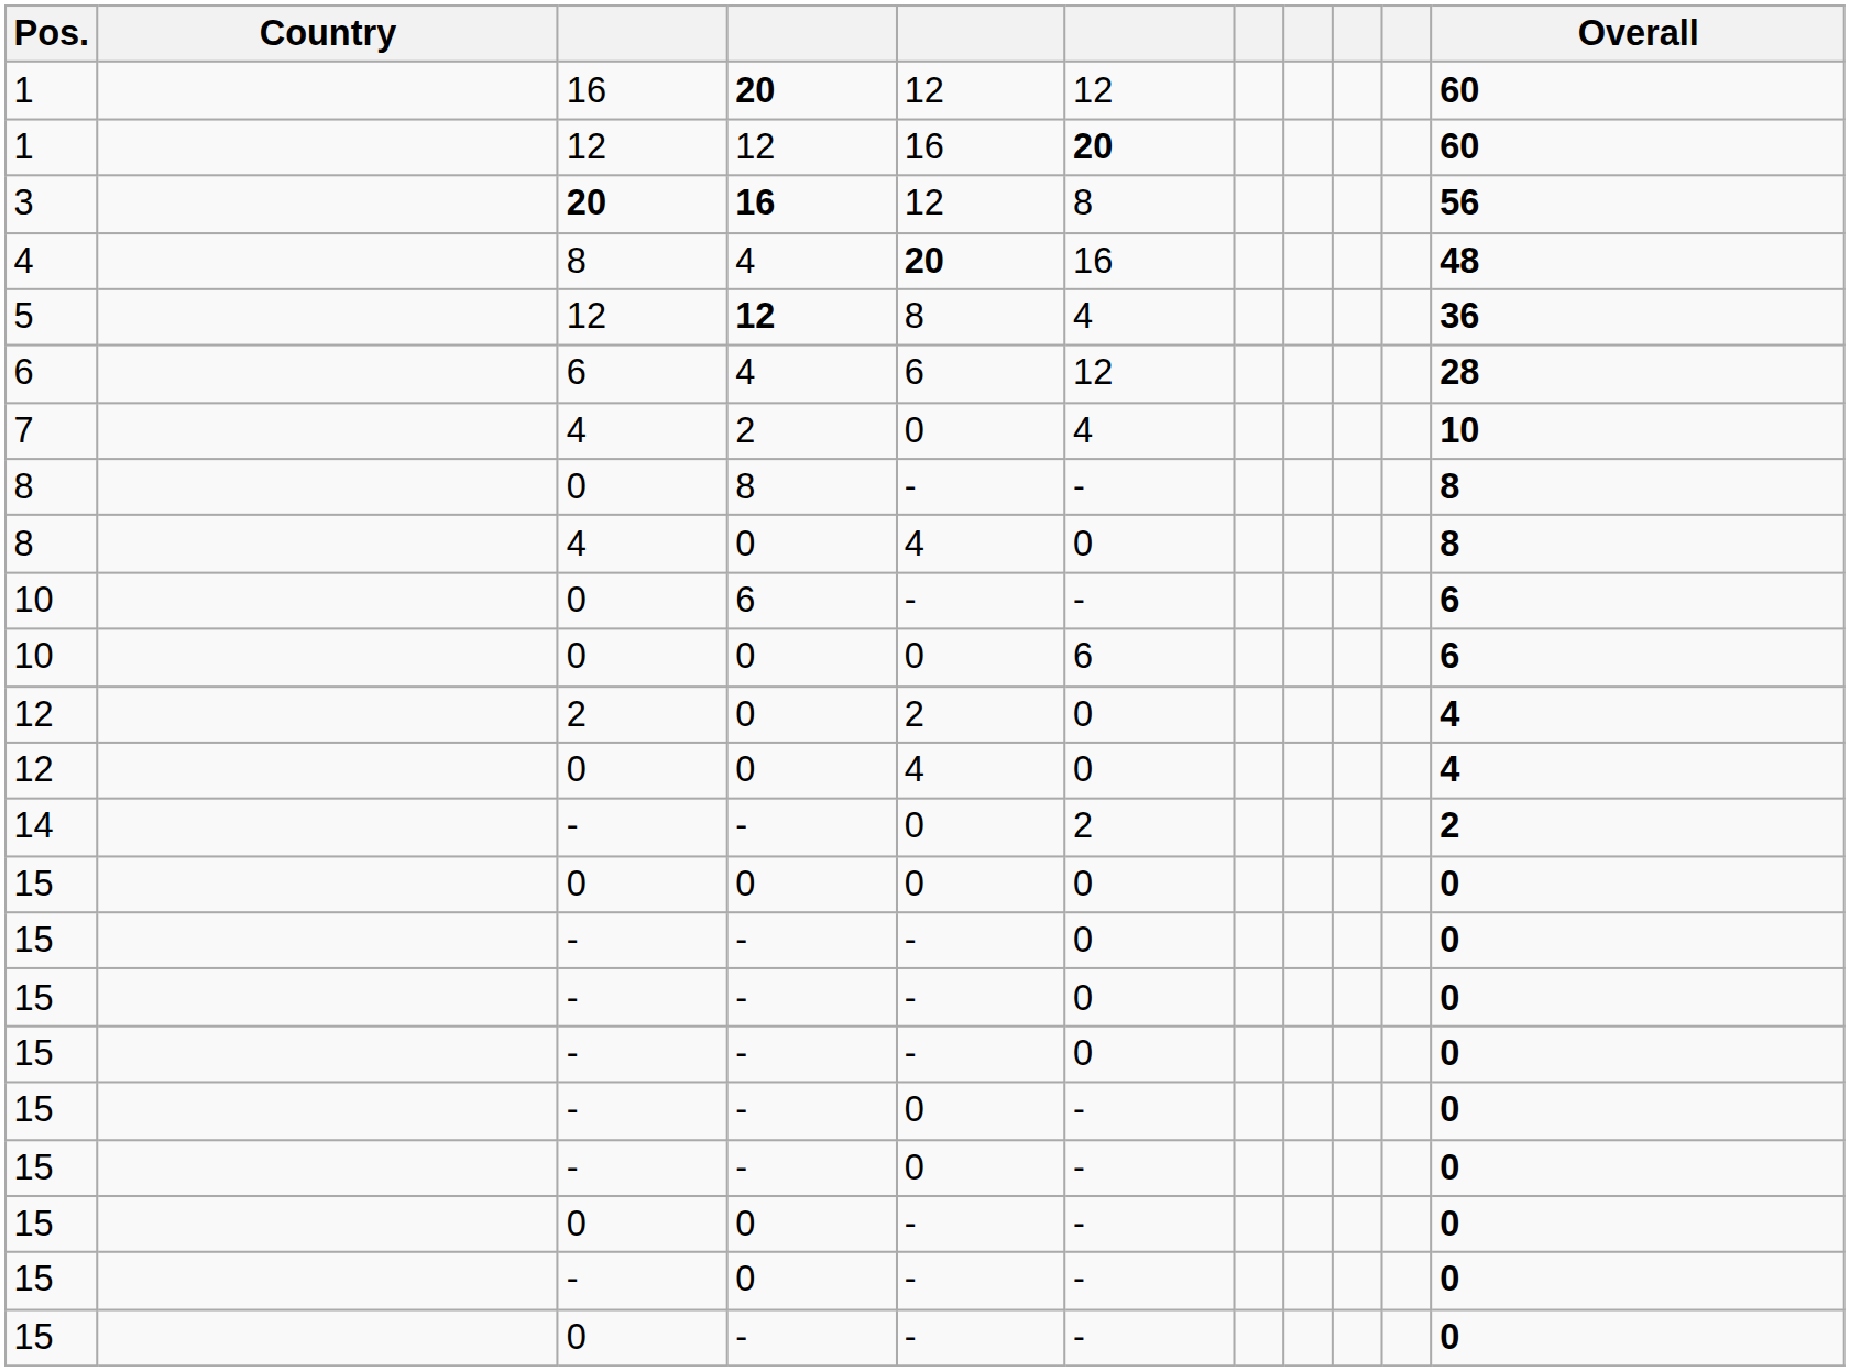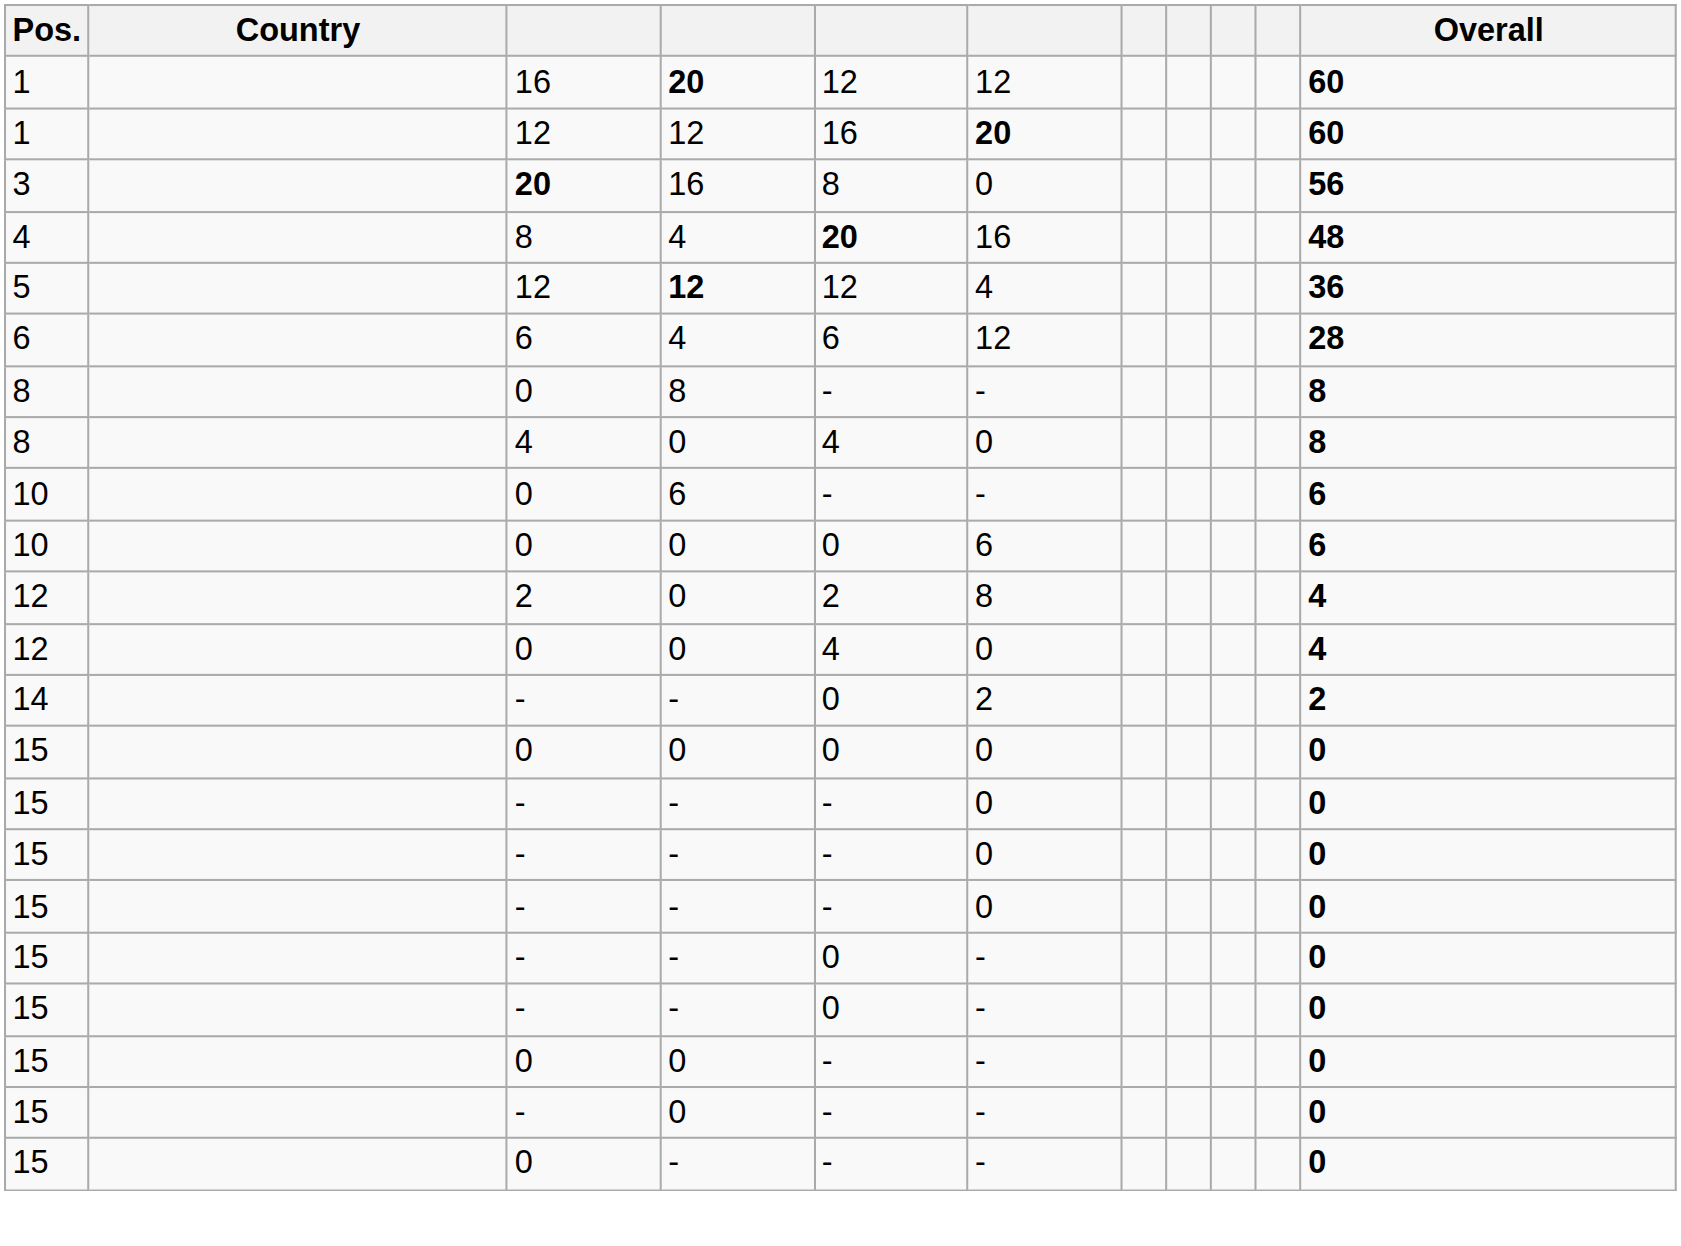3 | column 4: bold -> normal
3 | column 5: 12 -> 8
3 | column 6: 8 -> 0
5 | column 5: 8 -> 12
- row: 7 | 4 | 2 | 0 | 4 | 10
12 / 2 | column 6: 0 -> 8
